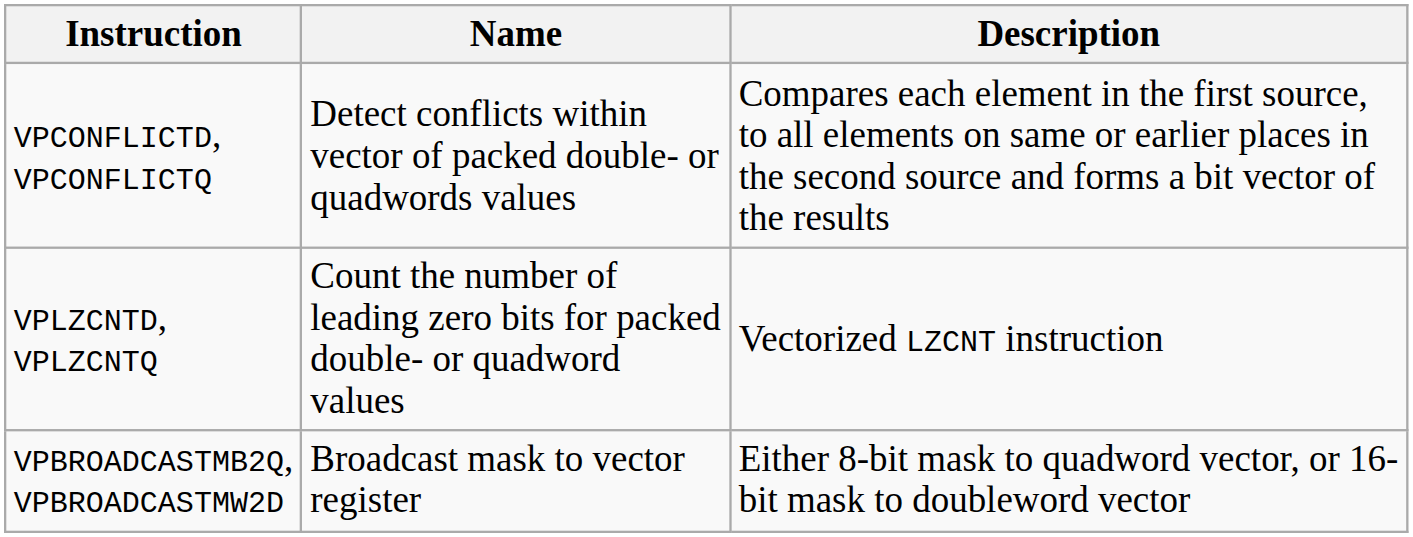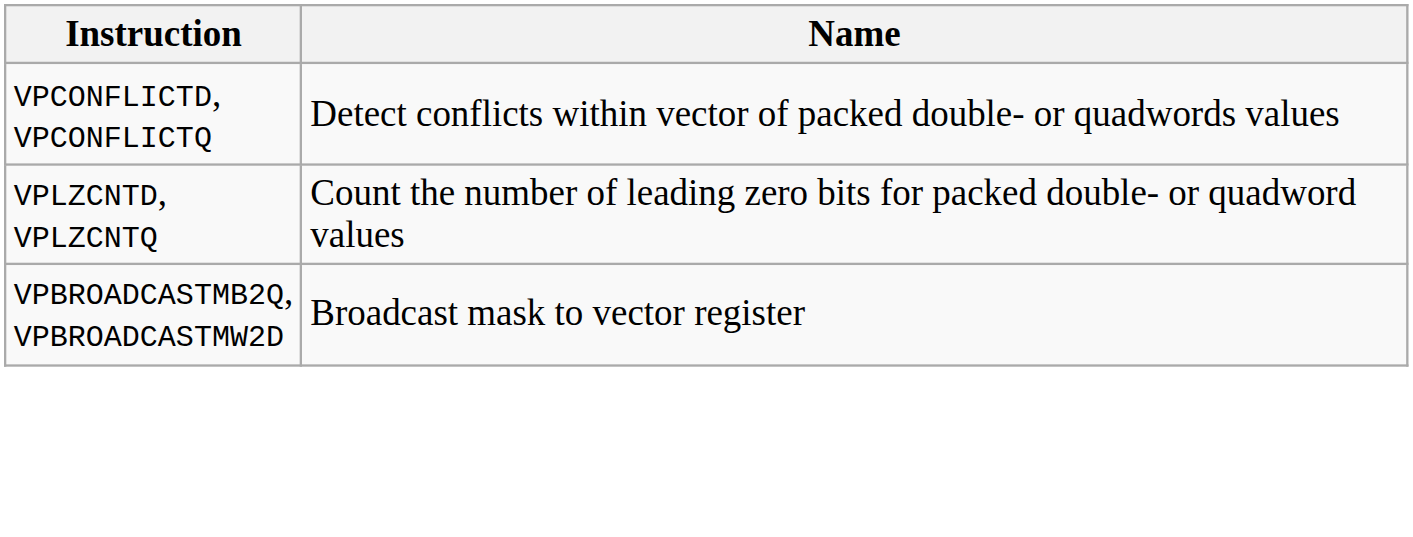- column: Description | Compares each element in the first source, to all elements on same or earlier places in the second source and forms a bit vector of the results | Vectorized LZCNT instruction | Either 8-bit mask to quadword vector, or 16-bit mask to doubleword vector
